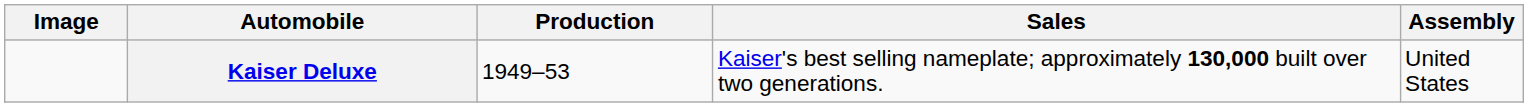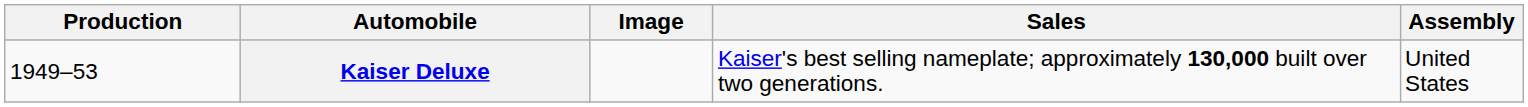columns swapped: Image <-> Production
